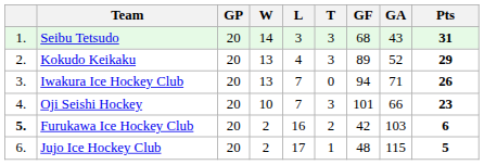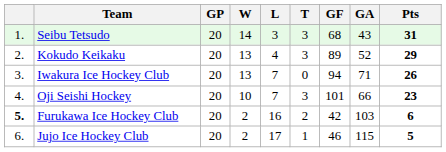Jujo Ice Hockey Club | GF: 48 -> 46
